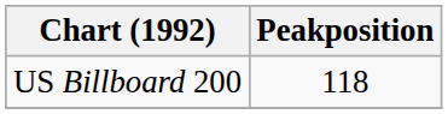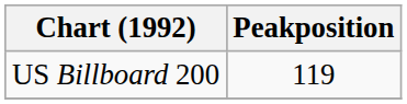US Billboard 200 | Peakposition: 118 -> 119
